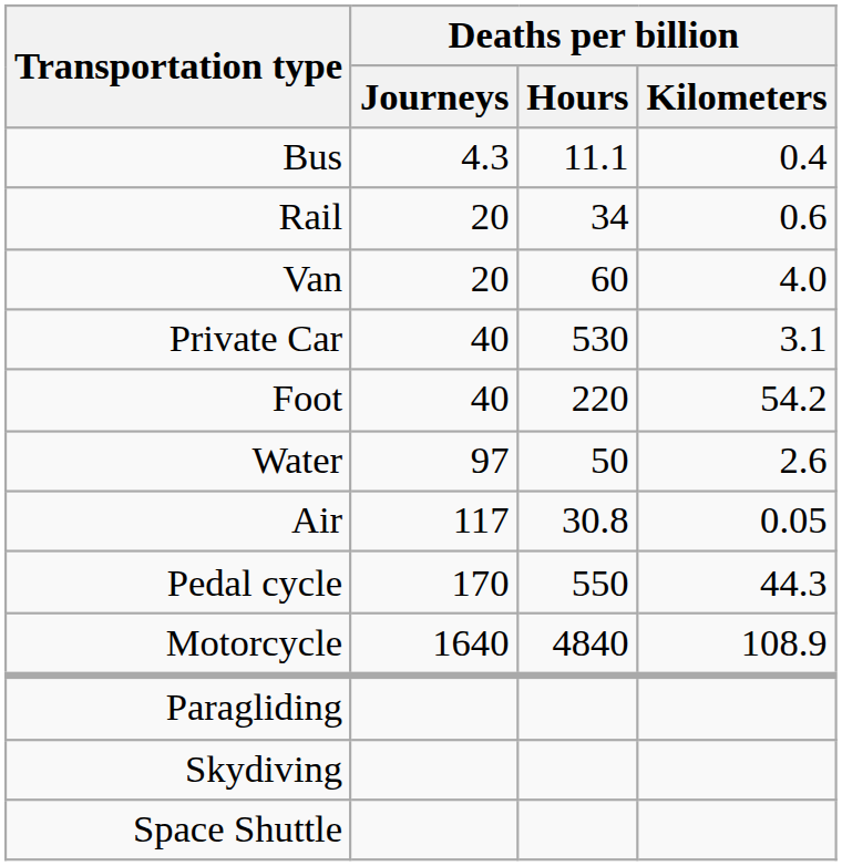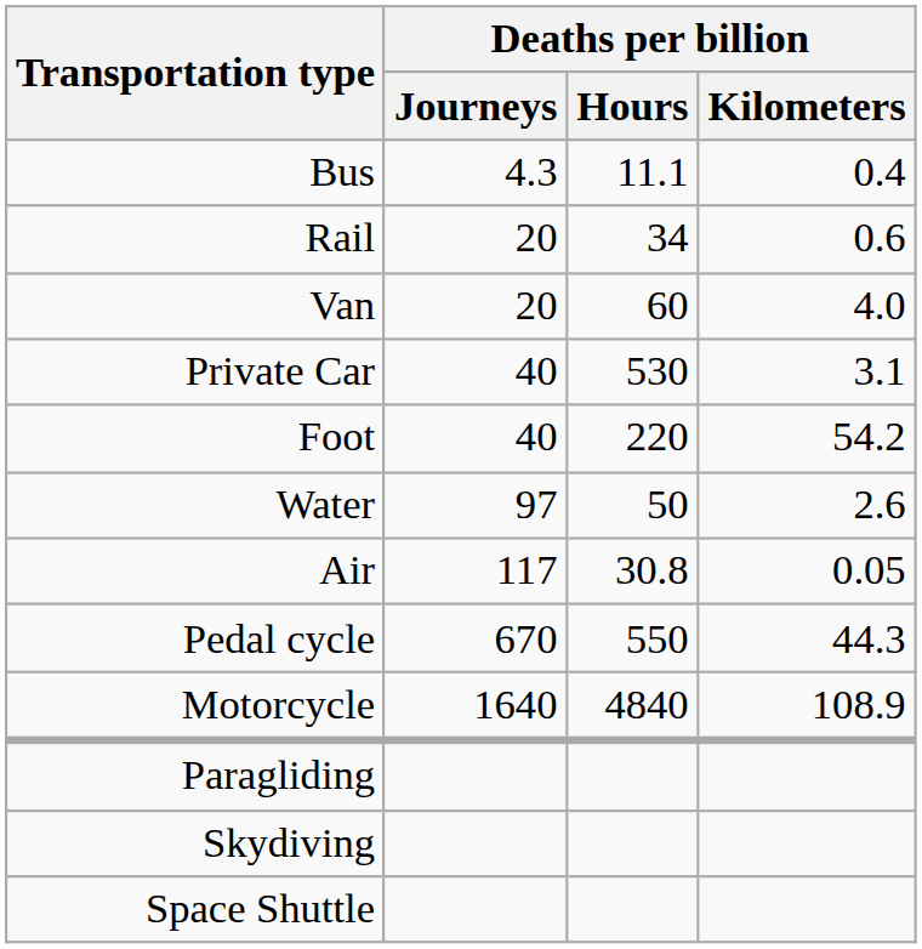Pedal cycle | Deaths per billion / Journeys: 170 -> 670
